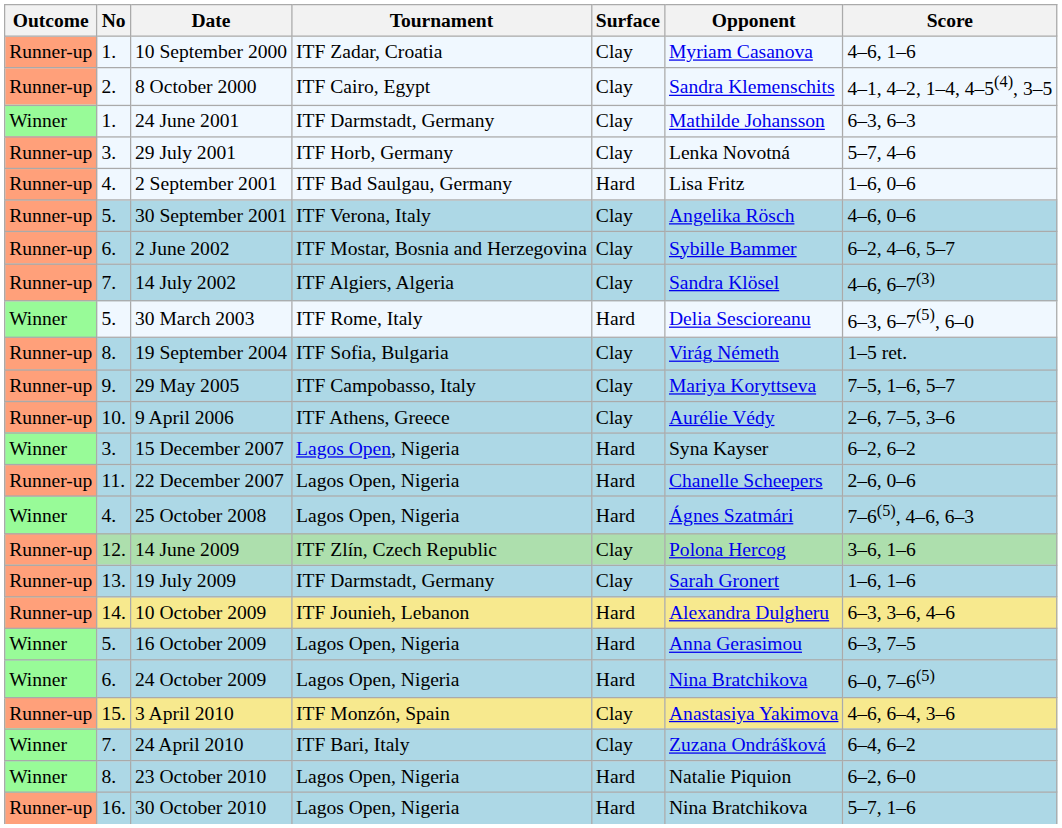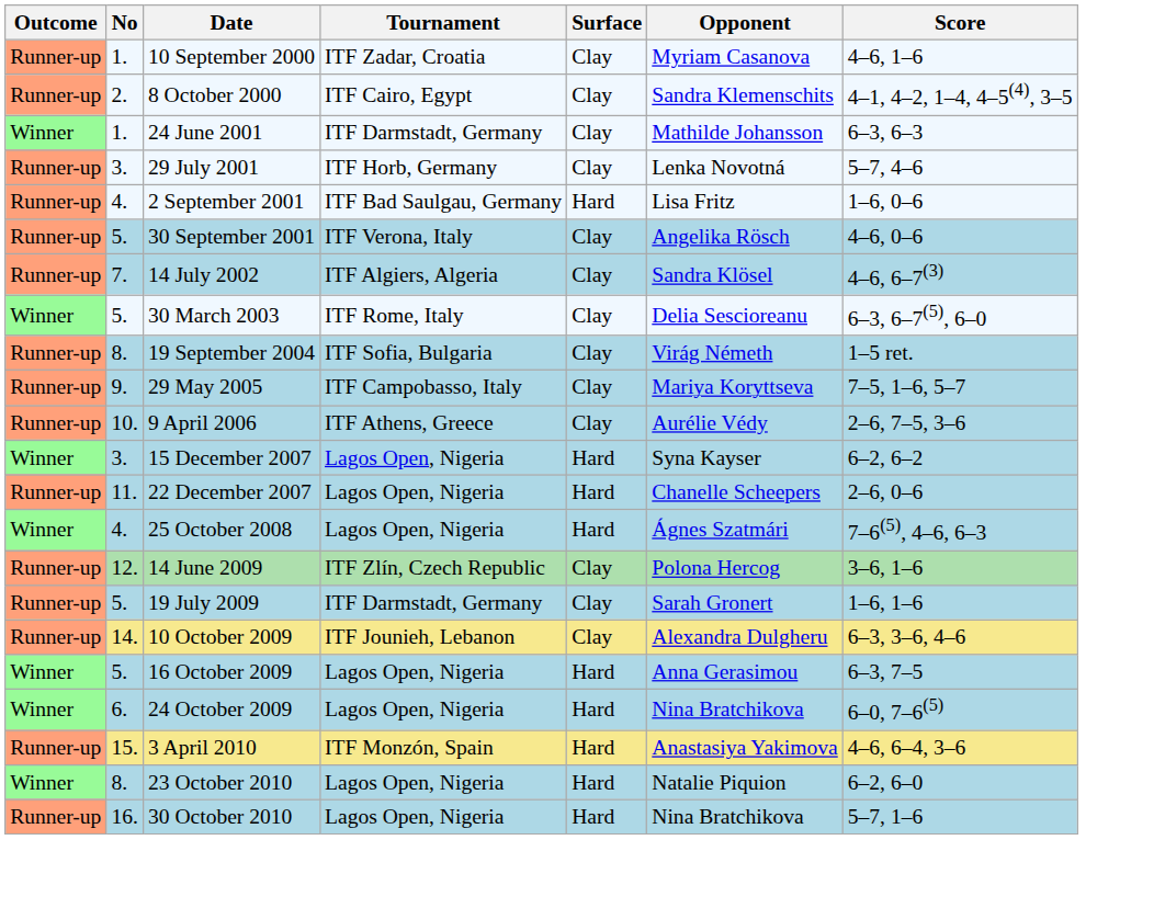- row: Runner-up | 6. | 2 June 2002 | ITF Mostar, Bosnia and Herzegovina | Clay | Sybille Bammer | 6–2, 4–6, 5–7
30 March 2003 | Surface: Hard -> Clay
19 July 2009 | No: 13. -> 5.
10 October 2009 | Surface: Hard -> Clay
3 April 2010 | Surface: Clay -> Hard
- row: Winner | 7. | 24 April 2010 | ITF Bari, Italy | Clay | Zuzana Ondrášková | 6–4, 6–2
